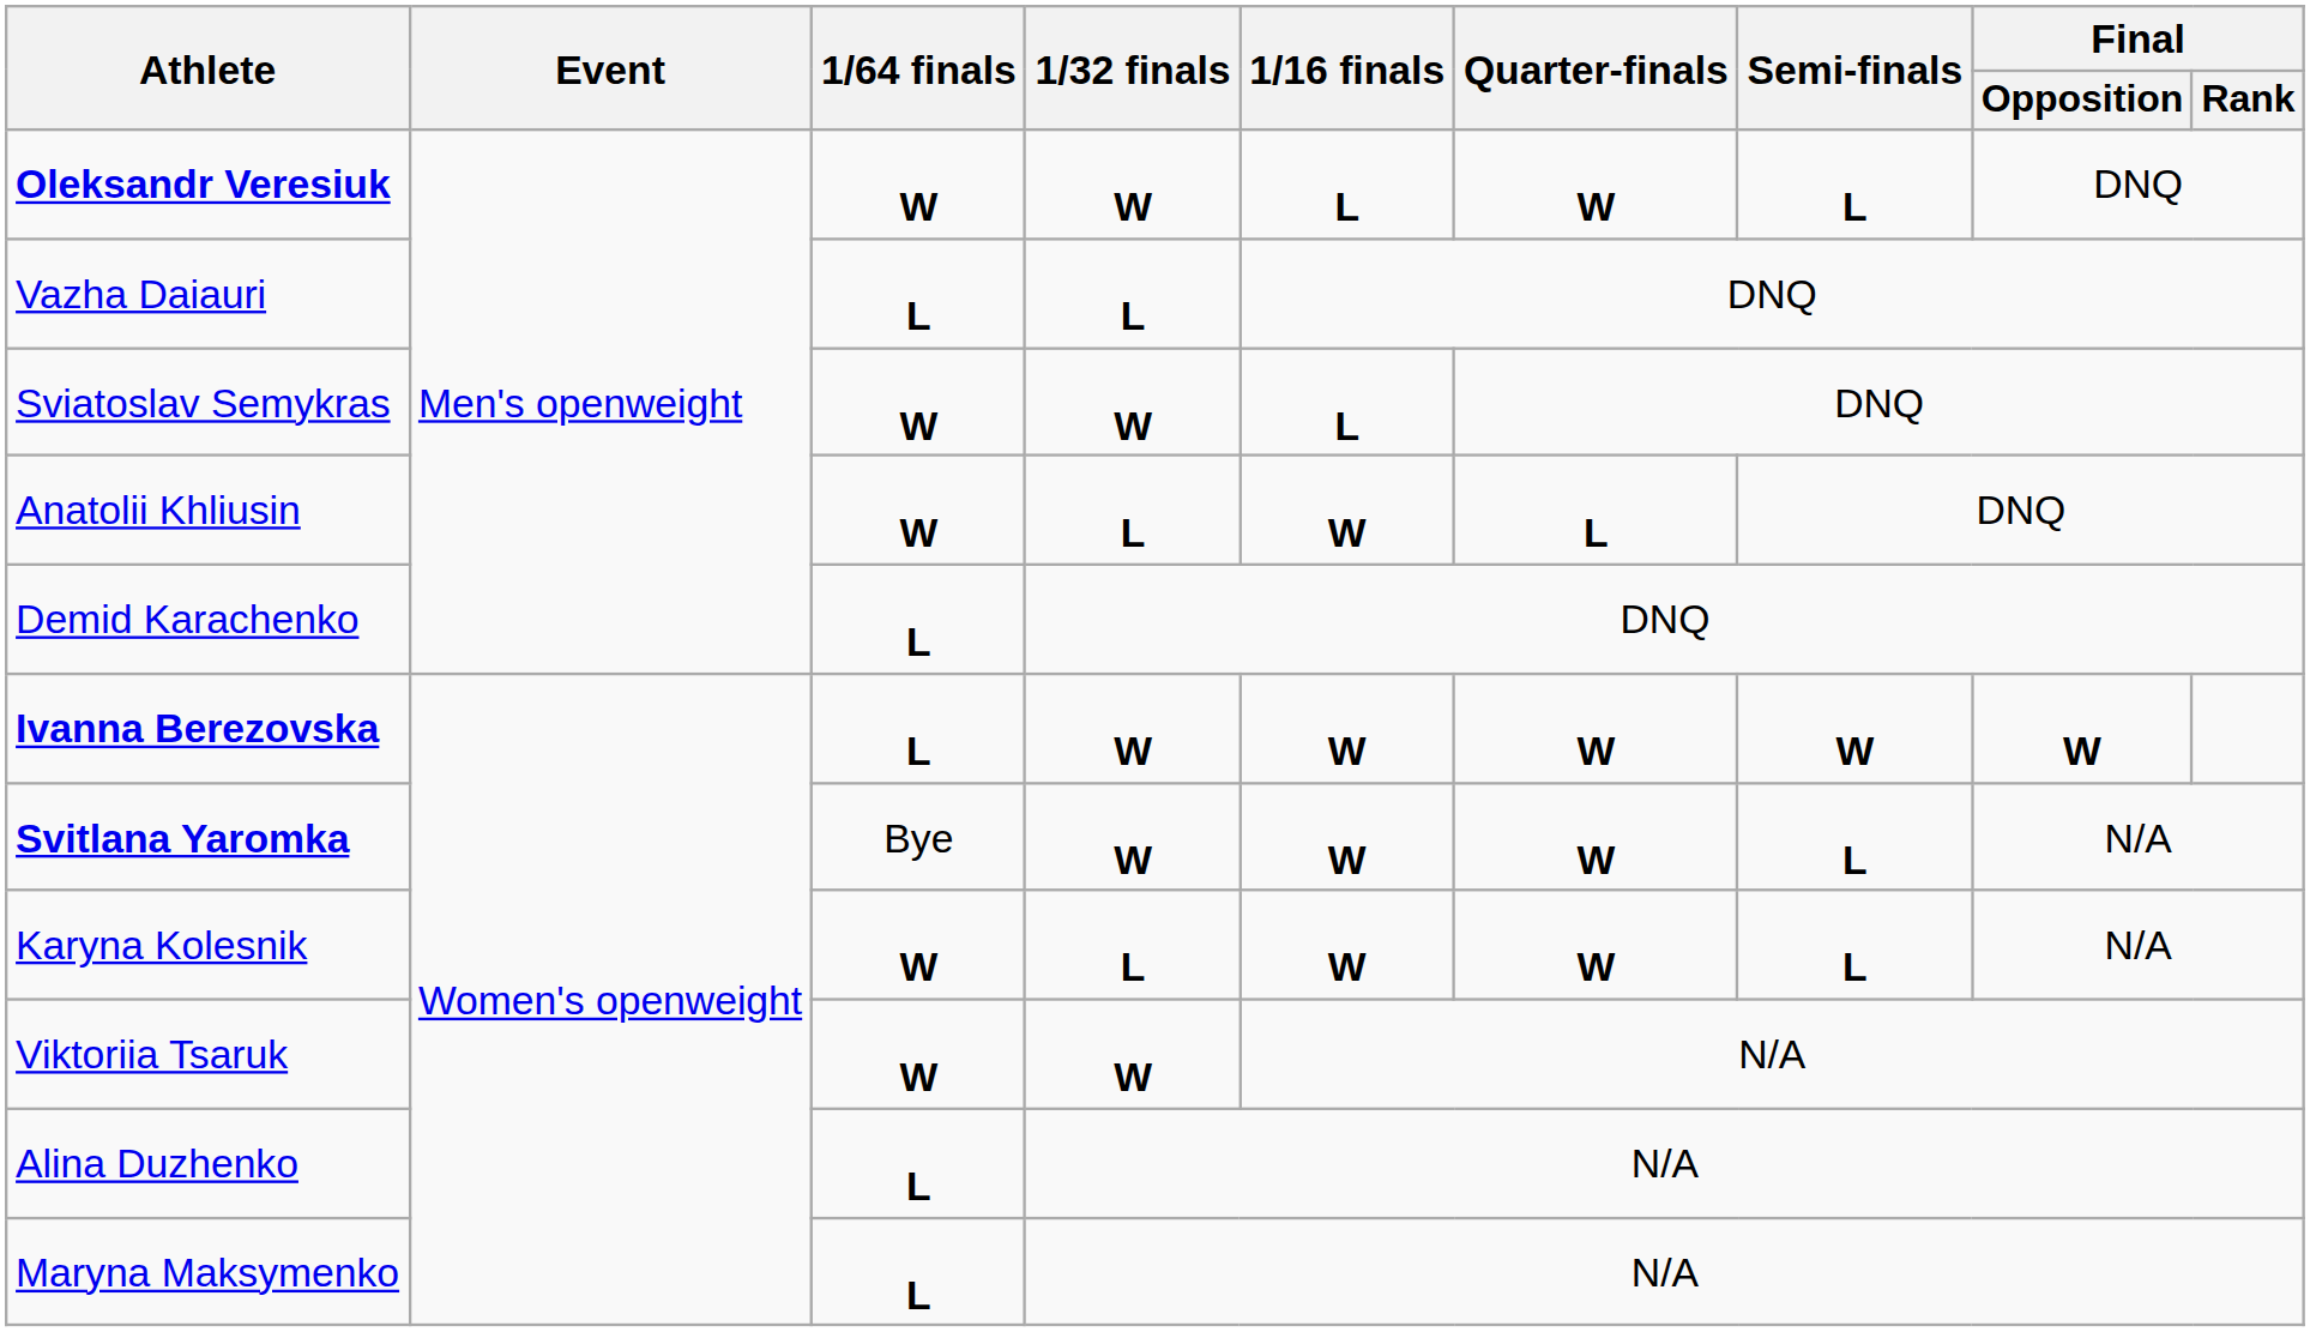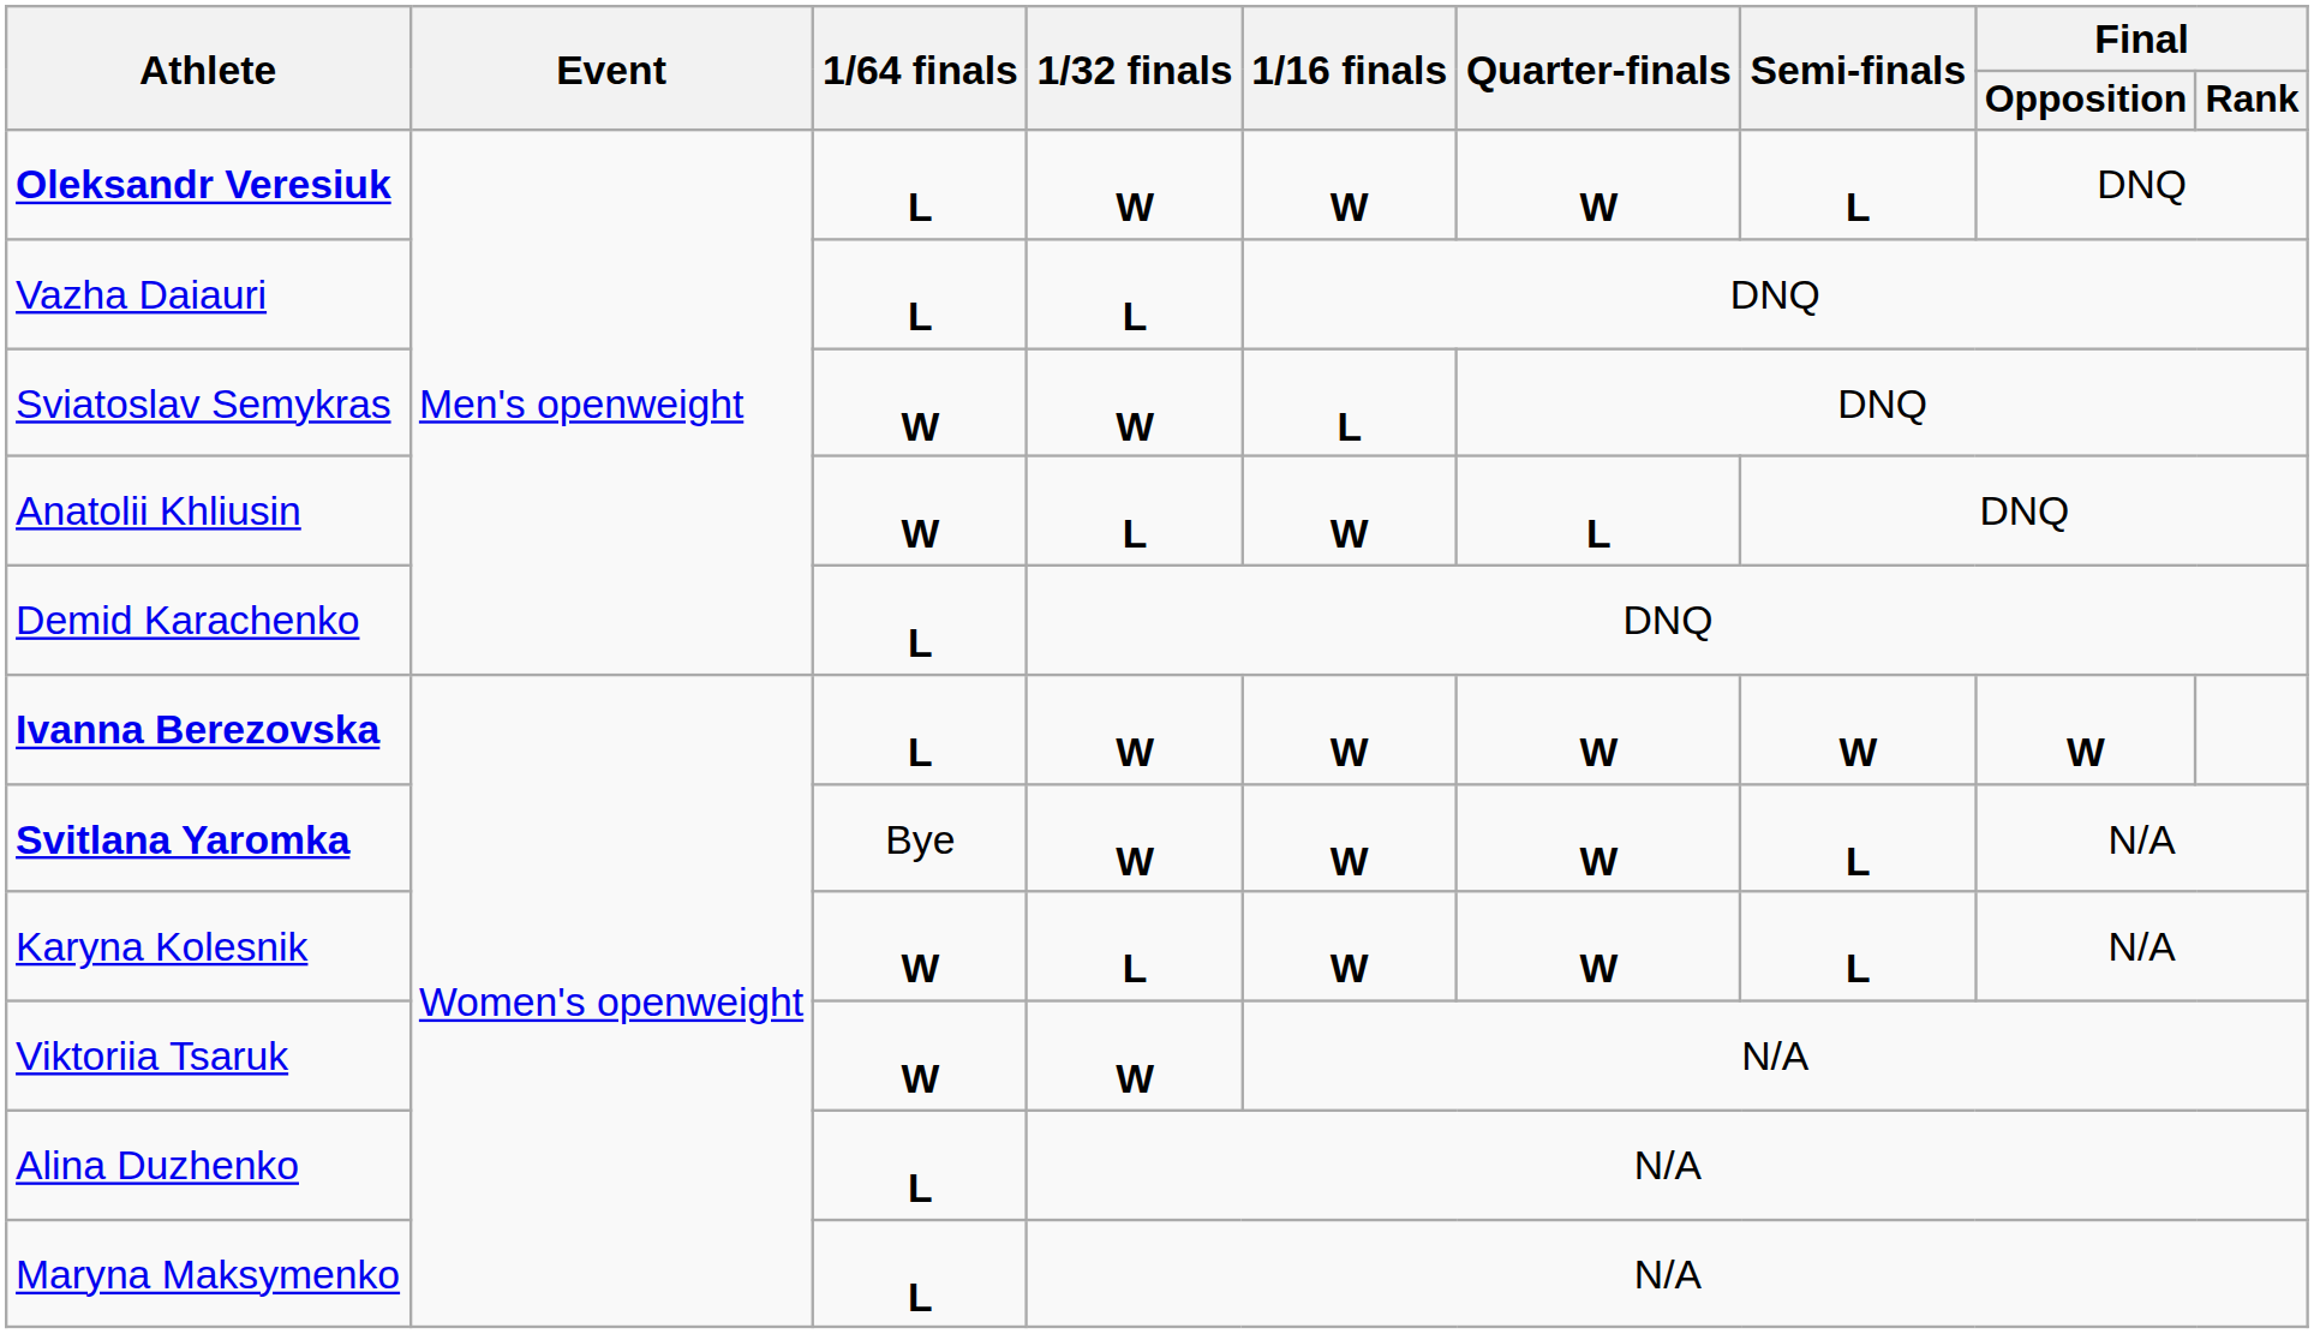Oleksandr Veresiuk | 1/64 finals: W -> L
Oleksandr Veresiuk | 1/16 finals: L -> W
